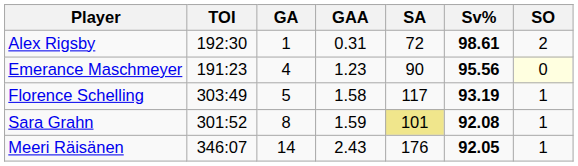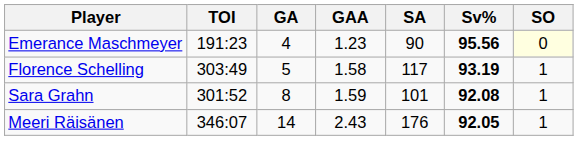- row: Alex Rigsby | 192:30 | 1 | 0.31 | 72 | 98.61 | 2
Sara Grahn | SA: khaki background -> no background
